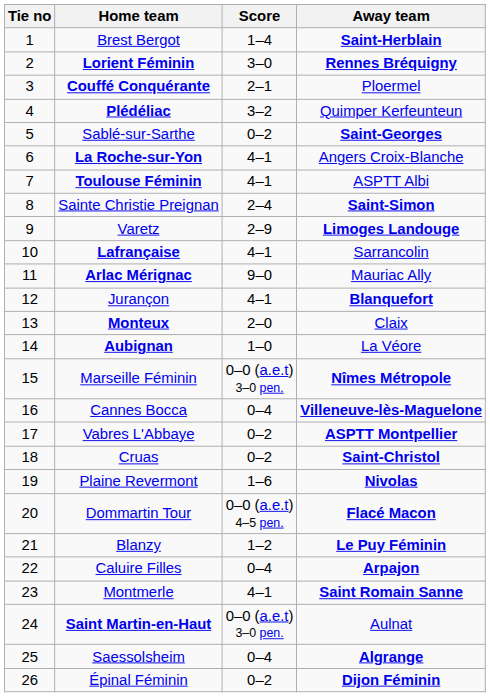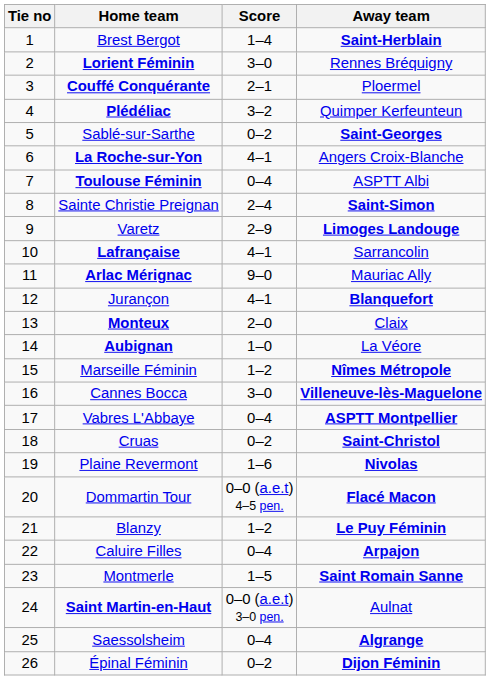Lorient Féminin | Away team: bold -> normal
Toulouse Féminin | Score: 4–1 -> 0–4
Marseille Féminin | Score: 0–0 (a.e.t) 3–0 pen. -> 1–2
Cannes Bocca | Score: 0–4 -> 3–0
Vabres L'Abbaye | Score: 0–2 -> 0–4
Montmerle | Score: 4–1 -> 1–5
